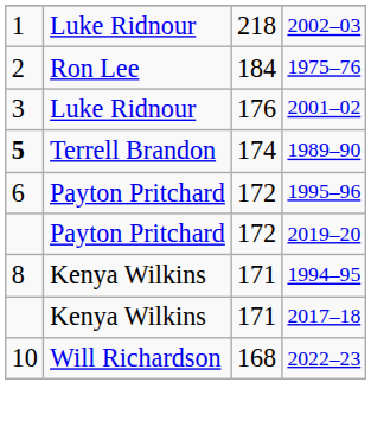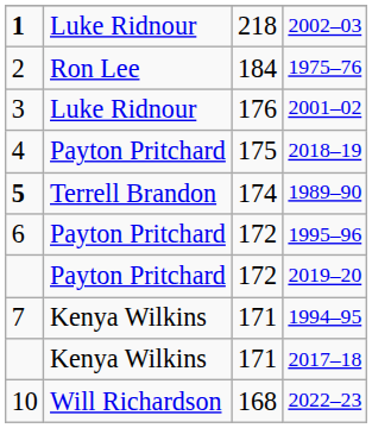2002–03 | column 1: normal -> bold
+ row: 4 | Payton Pritchard | 175 | 2018–19
1994–95 | column 1: 8 -> 7
